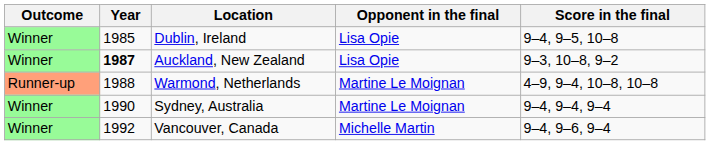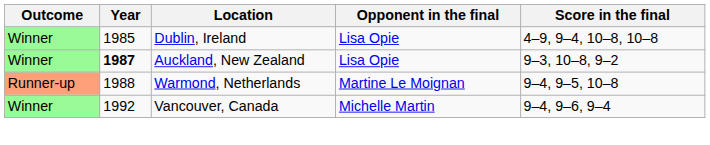Dublin, Ireland | Score in the final: 9–4, 9–5, 10–8 -> 4–9, 9–4, 10–8, 10–8
Warmond, Netherlands | Score in the final: 4–9, 9–4, 10–8, 10–8 -> 9–4, 9–5, 10–8
- row: Winner | 1990 | Sydney, Australia | Martine Le Moignan | 9–4, 9–4, 9–4
